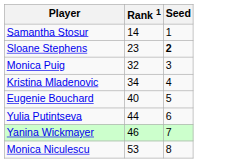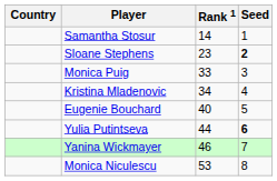+ column: Country
Monica Puig | Rank 1: 32 -> 33
Yulia Putintseva | Seed: normal -> bold
